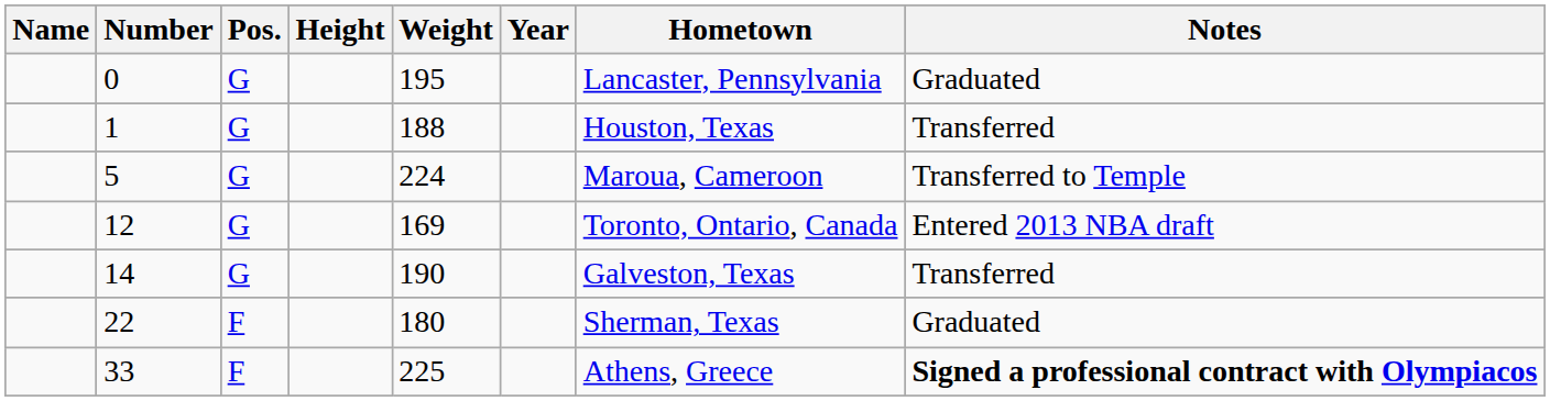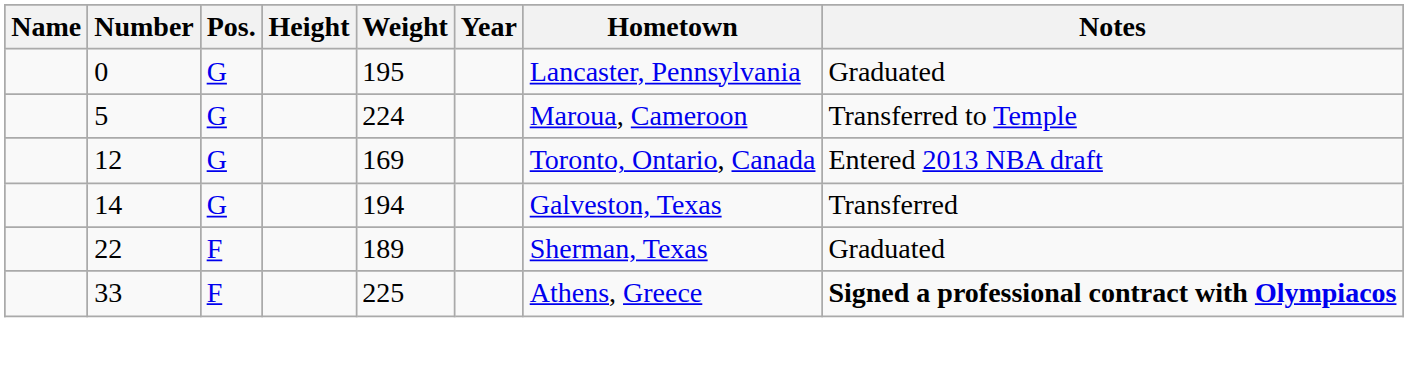- row: 1 | G | 188 | Houston, Texas | Transferred
14 | Weight: 190 -> 194
22 | Weight: 180 -> 189
